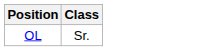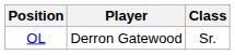+ column: Player | Derron Gatewood
